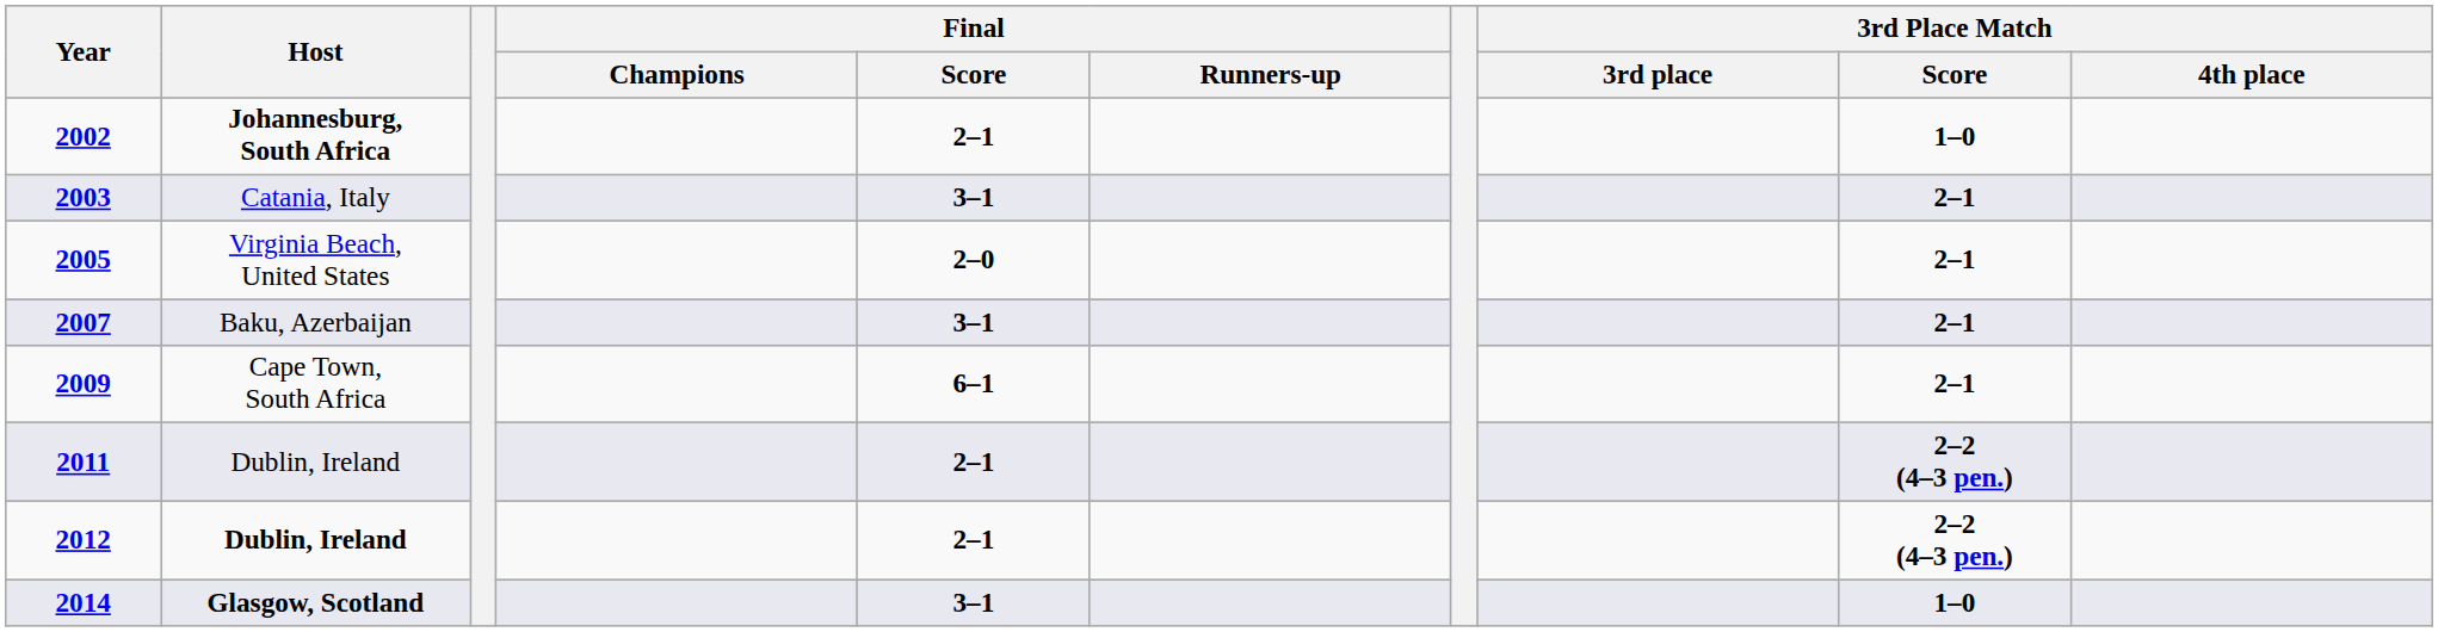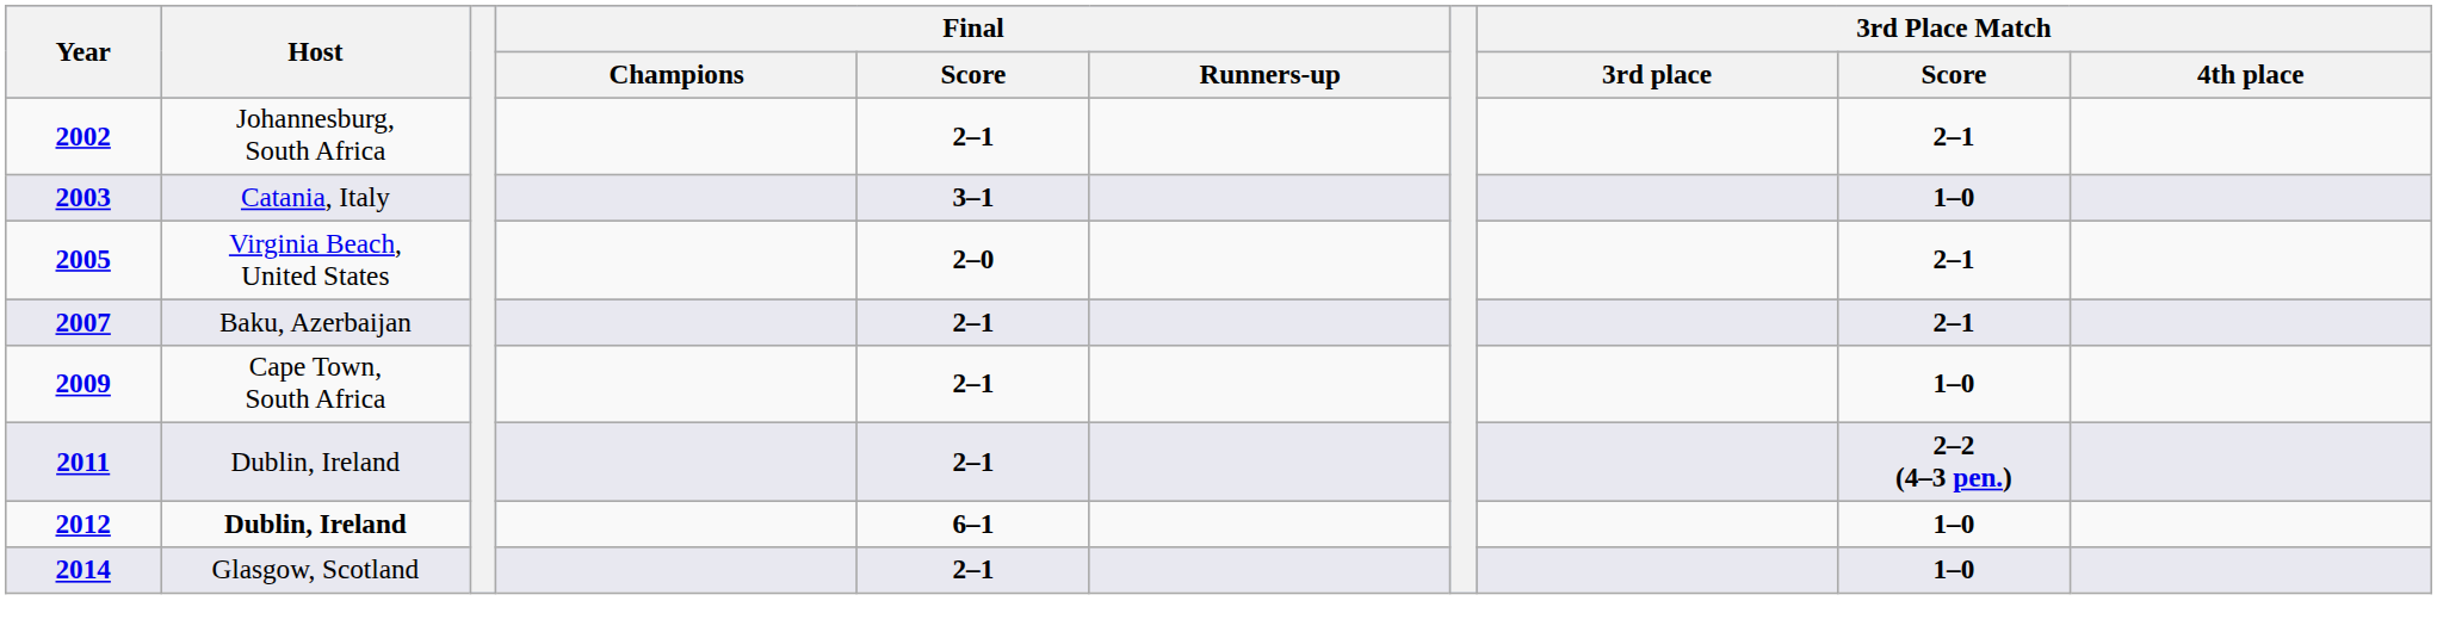2002 | Host: bold -> normal
2002 | 3rd Place Match / Score: 1–0 -> 2–1
2003 | 3rd Place Match / Score: 2–1 -> 1–0
2007 | Final / Score: 3–1 -> 2–1
2009 | Final / Score: 6–1 -> 2–1
2009 | 3rd Place Match / Score: 2–1 -> 1–0
2012 | Final / Score: 2–1 -> 6–1
2012 | 3rd Place Match / Score: 2–2 (4–3 pen.) -> 1–0
2014 | Host: bold -> normal
2014 | Final / Score: 3–1 -> 2–1
